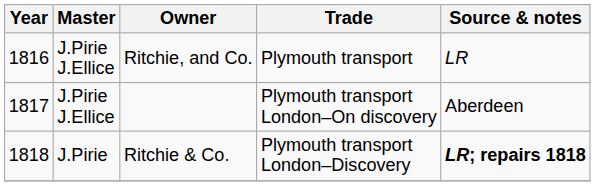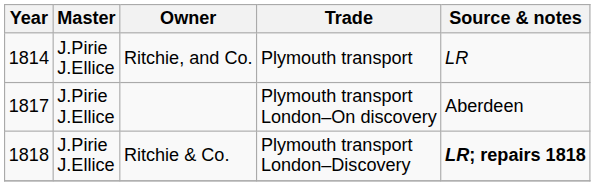Ritchie, and Co. | Year: 1816 -> 1814
Ritchie & Co. | Master: J.Pirie -> J.Pirie J.Ellice
